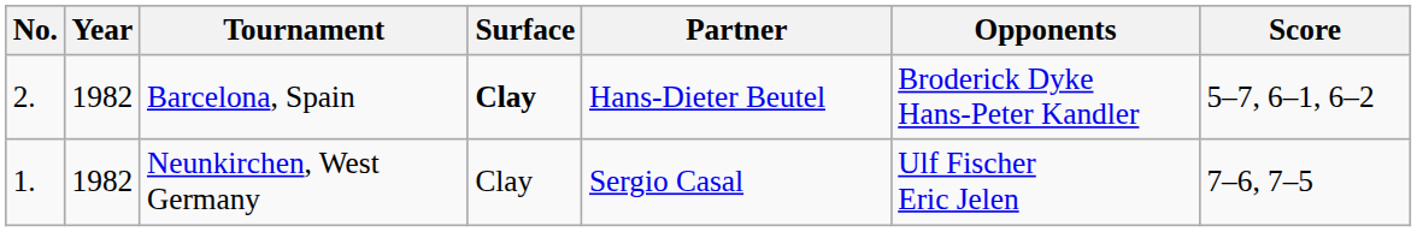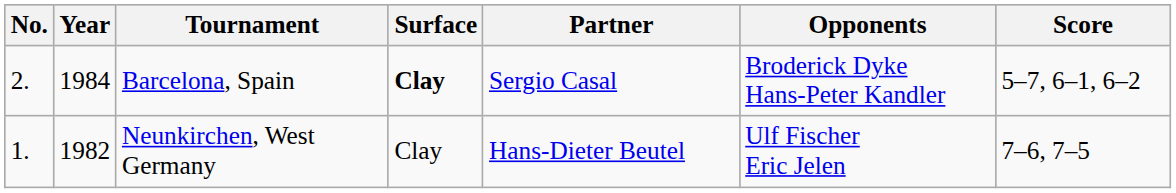Barcelona, Spain | Year: 1982 -> 1984
Barcelona, Spain | Partner: Hans-Dieter Beutel -> Sergio Casal
Neunkirchen, West Germany | Partner: Sergio Casal -> Hans-Dieter Beutel
